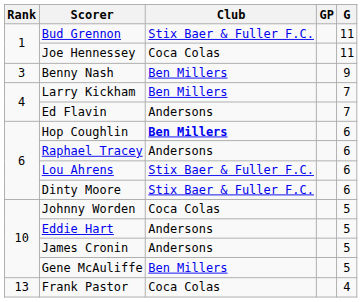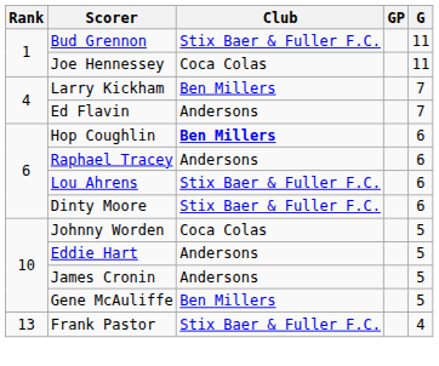- row: 3 | Benny Nash | Ben Millers | 9
Frank Pastor | Club: Coca Colas -> Stix Baer & Fuller F.C.
